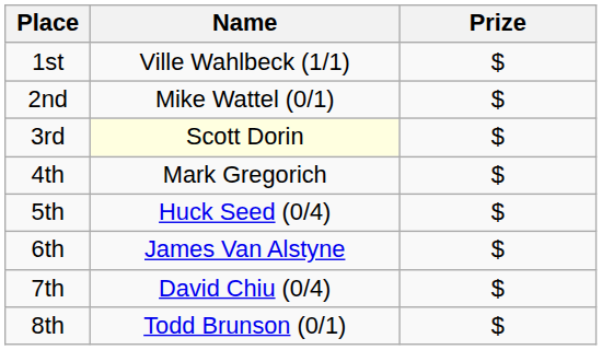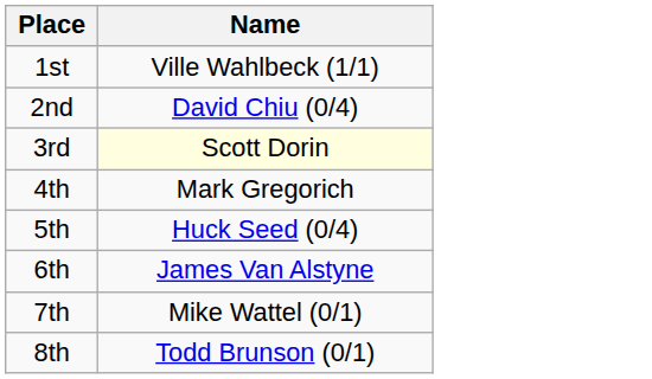- column: Prize | $ | $ | $ | $ | $ | $ | $ | $
2nd | Name: Mike Wattel (0/1) -> David Chiu (0/4)
7th | Name: David Chiu (0/4) -> Mike Wattel (0/1)
